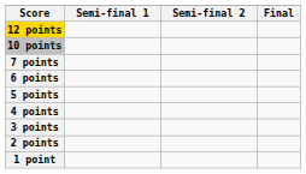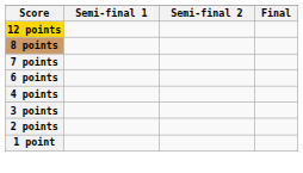- row: 10 points
+ row: 8 points
- row: 5 points
